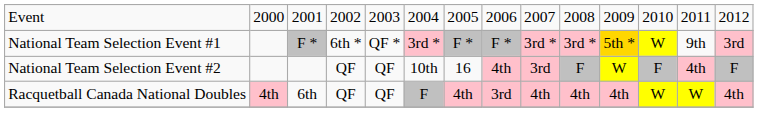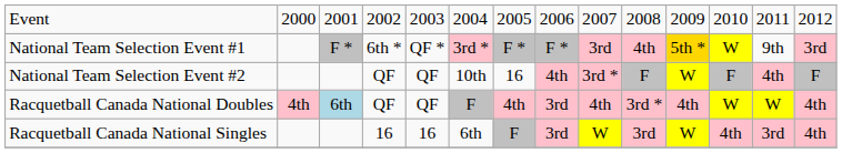National Team Selection Event #1 | column 9: 3rd * -> 3rd
National Team Selection Event #1 | column 10: 3rd * -> 4th
National Team Selection Event #2 | column 9: 3rd -> 3rd *
Racquetball Canada National Doubles | column 3: no background -> lightblue background
Racquetball Canada National Doubles | column 10: 4th -> 3rd *
+ row: Racquetball Canada National Singles | 16 | 16 | 6th | F | 3rd | W | 3rd | W | 4th | 3rd | 4th
